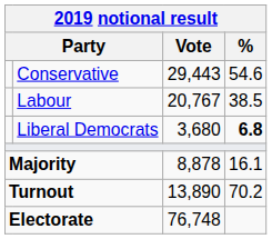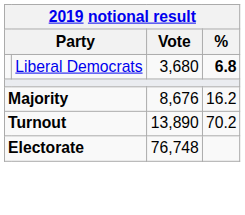- row: Conservative | 29,443 | 54.6
- row: Labour | 20,767 | 38.5
Majority | Vote: 8,878 -> 8,676
Majority | %: 16.1 -> 16.2
